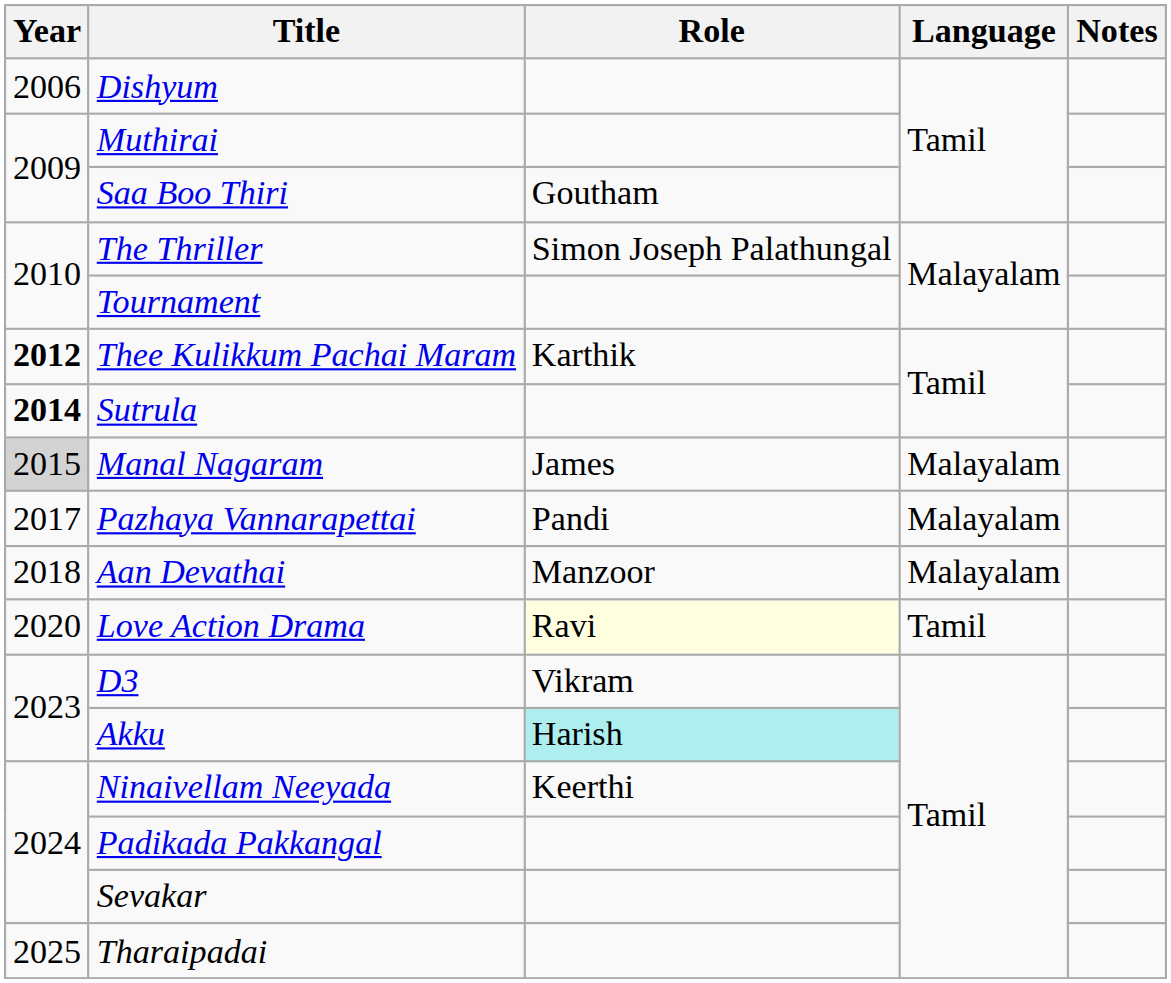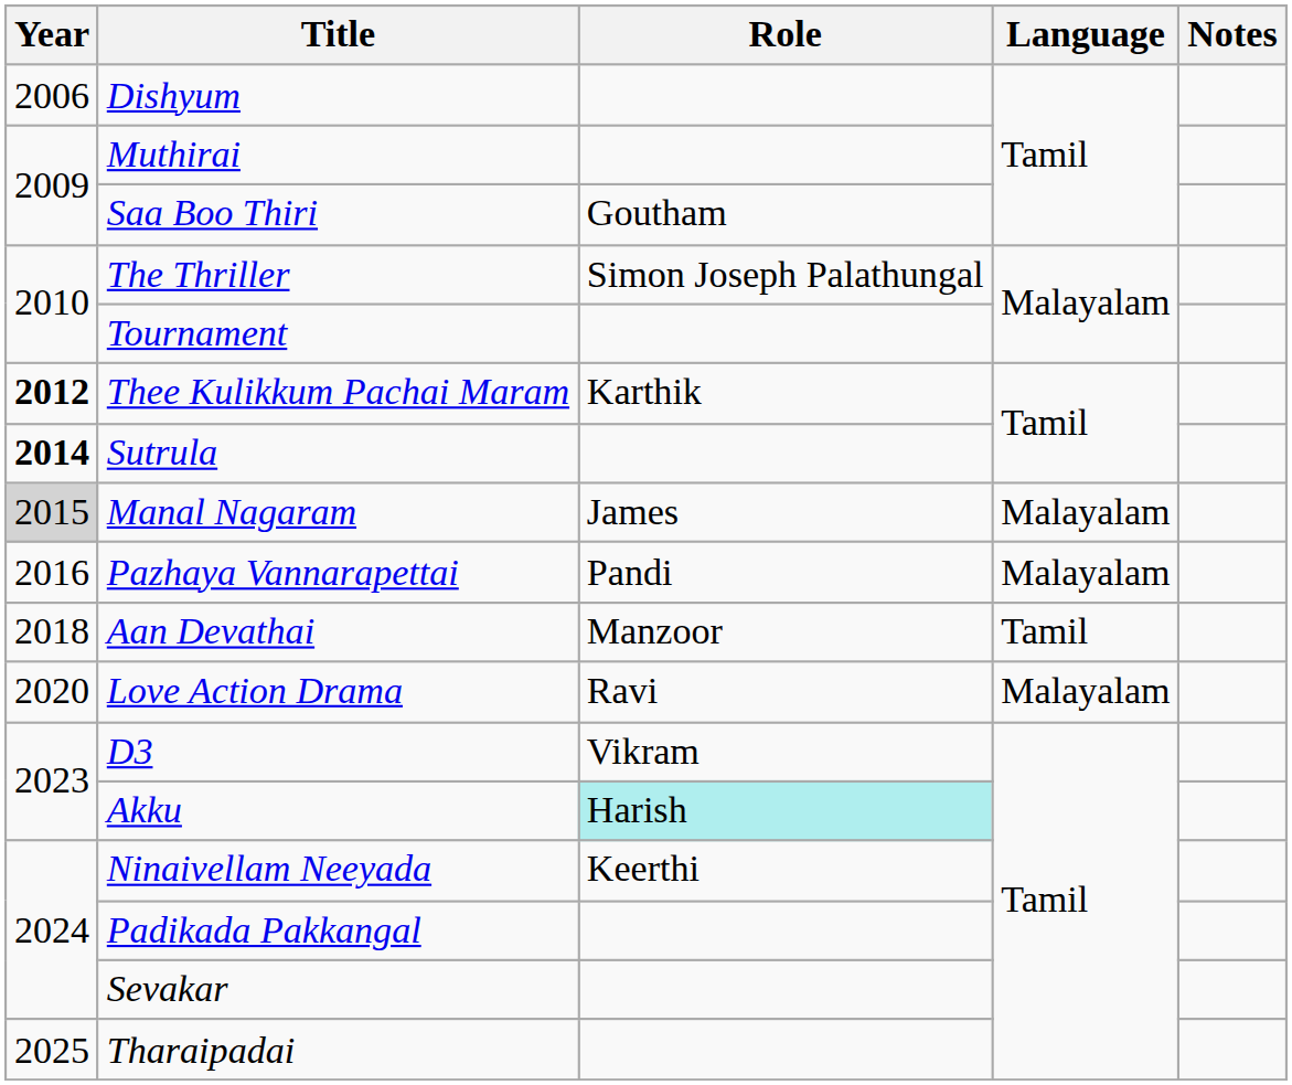Pazhaya Vannarapettai | Year: 2017 -> 2016
Aan Devathai | Language: Malayalam -> Tamil
Love Action Drama | Role: lightyellow background -> no background
Love Action Drama | Language: Tamil -> Malayalam
